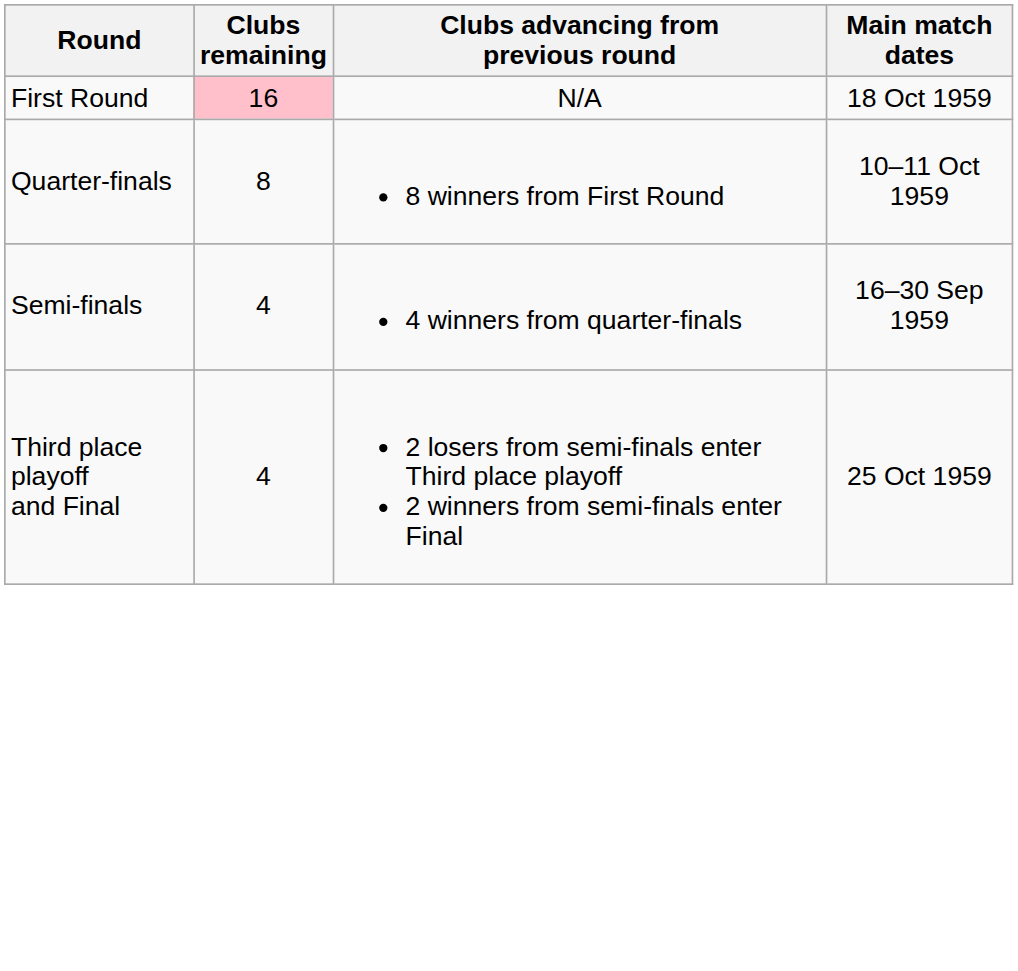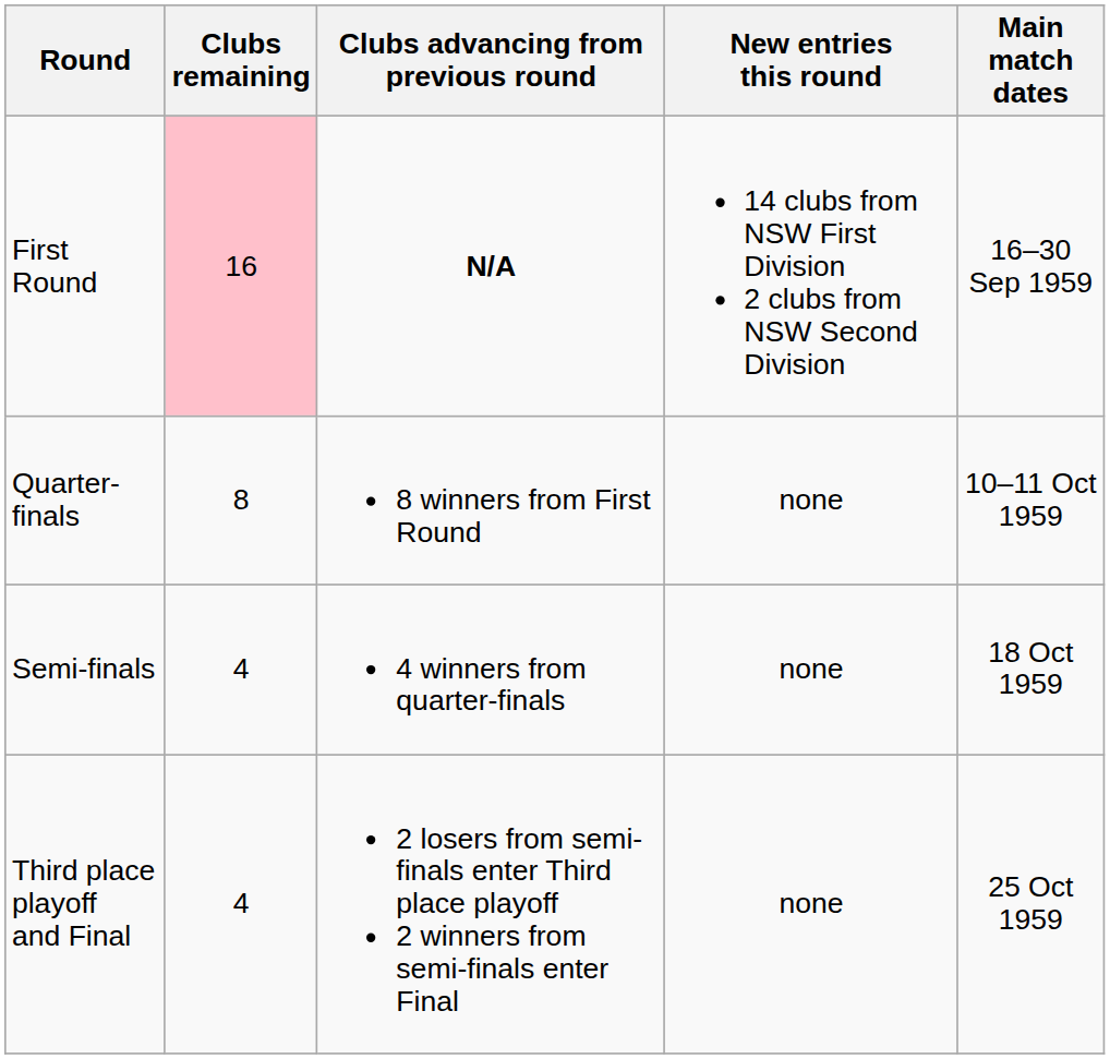+ column: New entries this round | 14 clubs from NSW First Division 2 clubs from NSW Second Division | none | none | none
First Round | Clubs advancing from previous round: normal -> bold
First Round | Main match dates: 18 Oct 1959 -> 16–30 Sep 1959
Semi-finals | Main match dates: 16–30 Sep 1959 -> 18 Oct 1959
